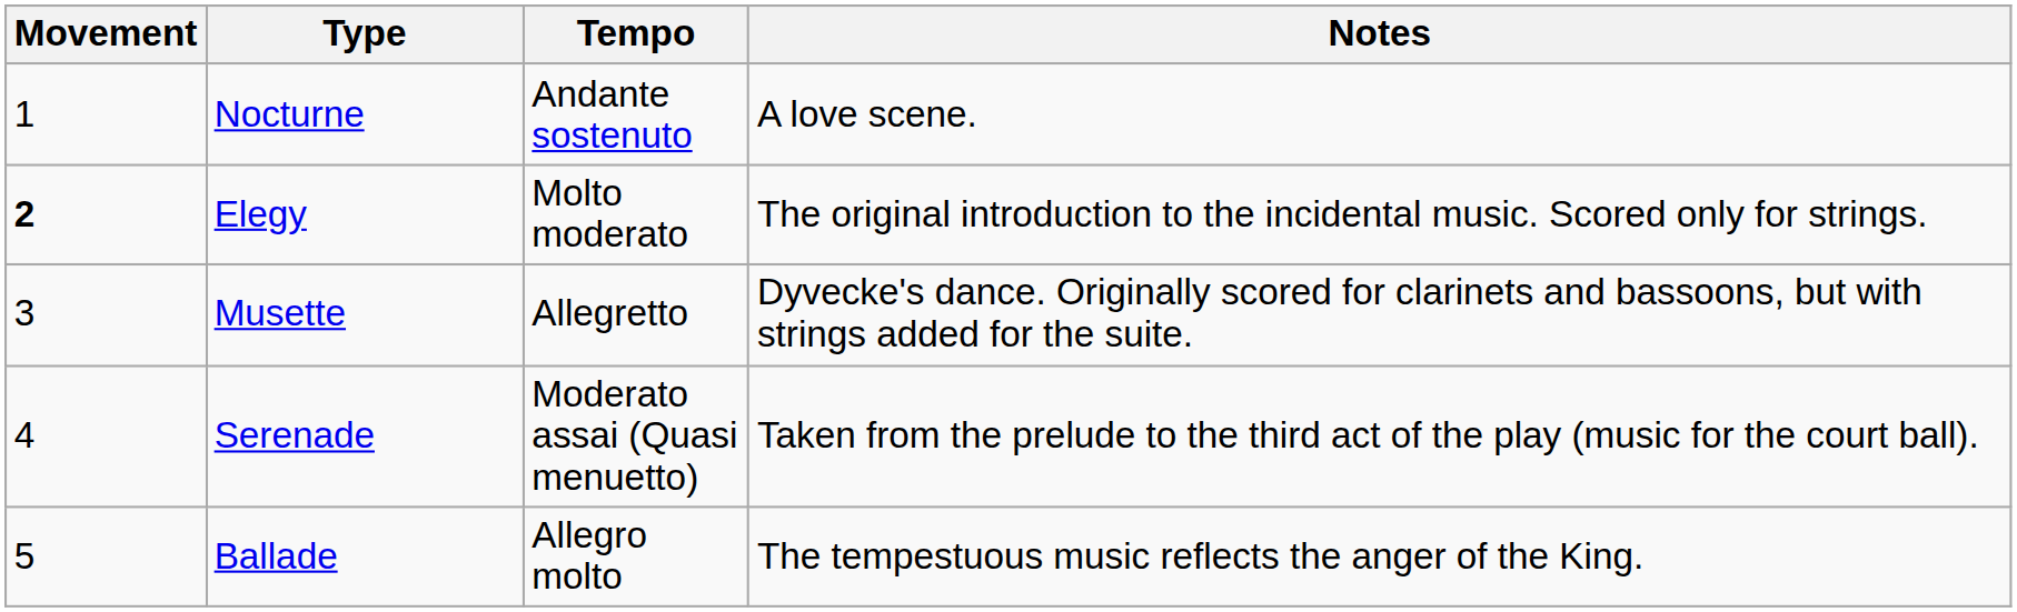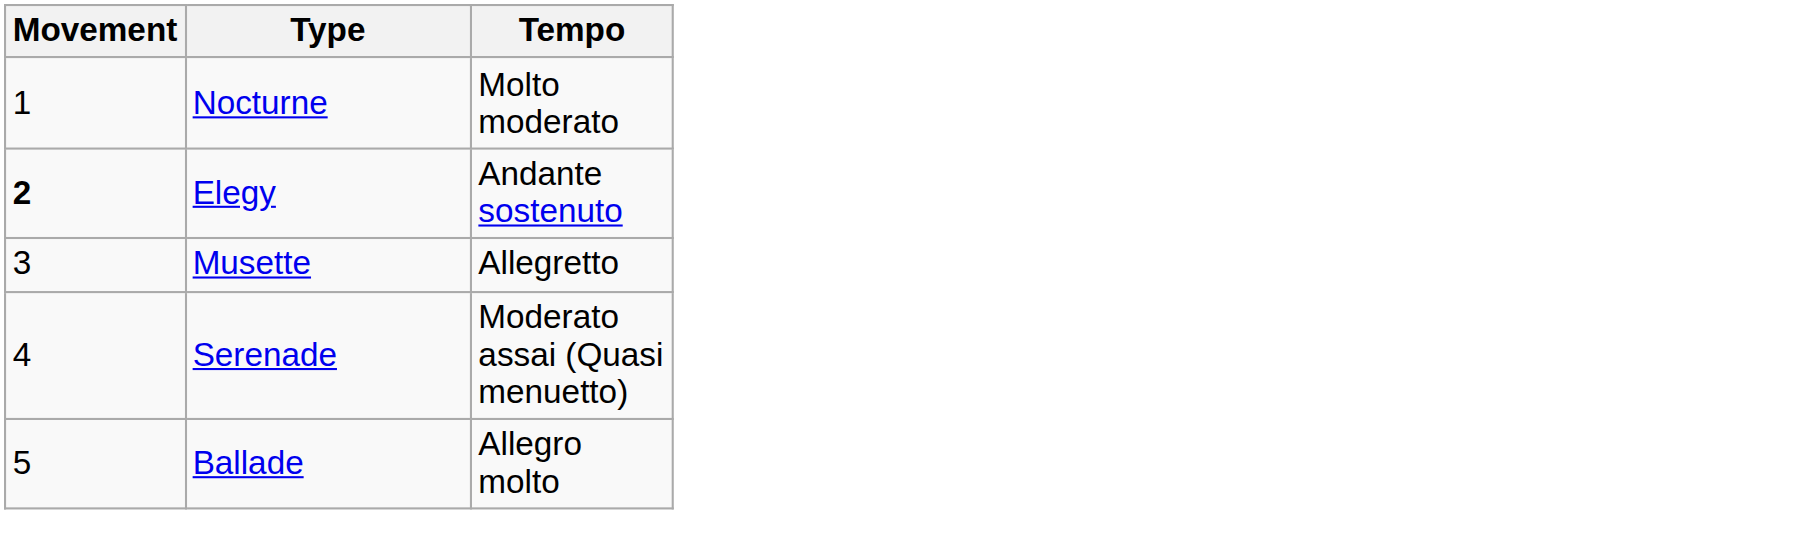- column: Notes | A love scene. | The original introduction to the incidental music. Scored only for strings. | Dyvecke's dance. Originally scored for clarinets and bassoons, but with strings added for the suite. | Taken from the prelude to the third act of the play (music for the court ball). | The tempestuous music reflects the anger of the King.
Nocturne | Tempo: Andante sostenuto -> Molto moderato
Elegy | Tempo: Molto moderato -> Andante sostenuto
